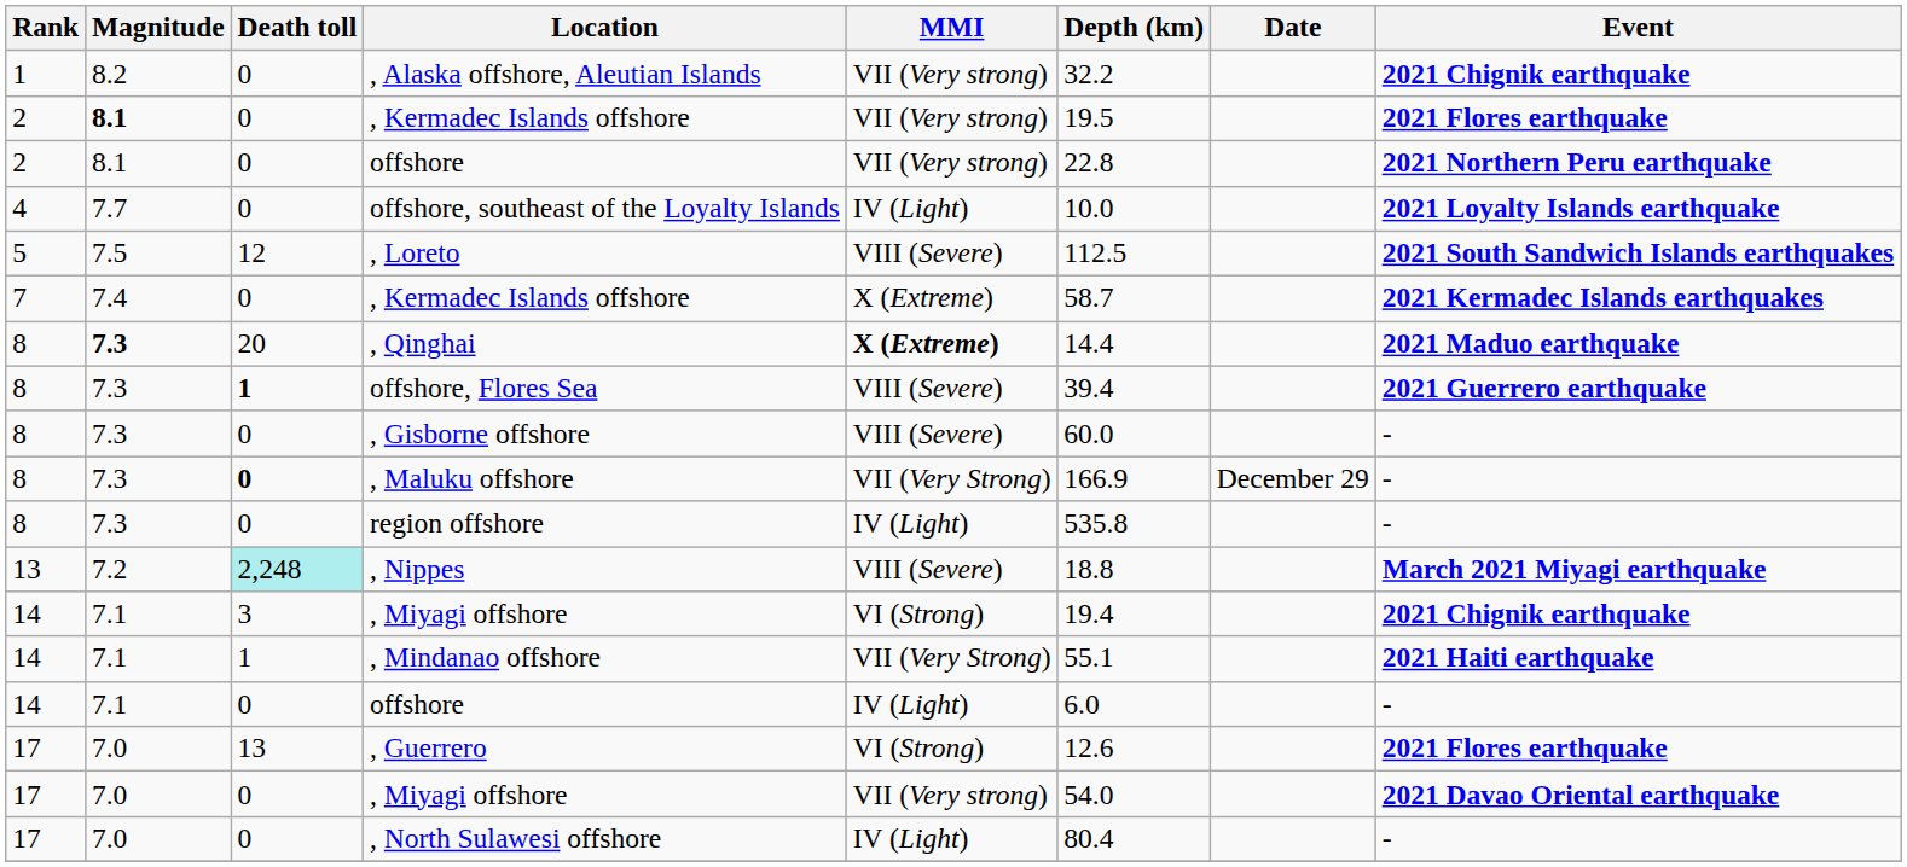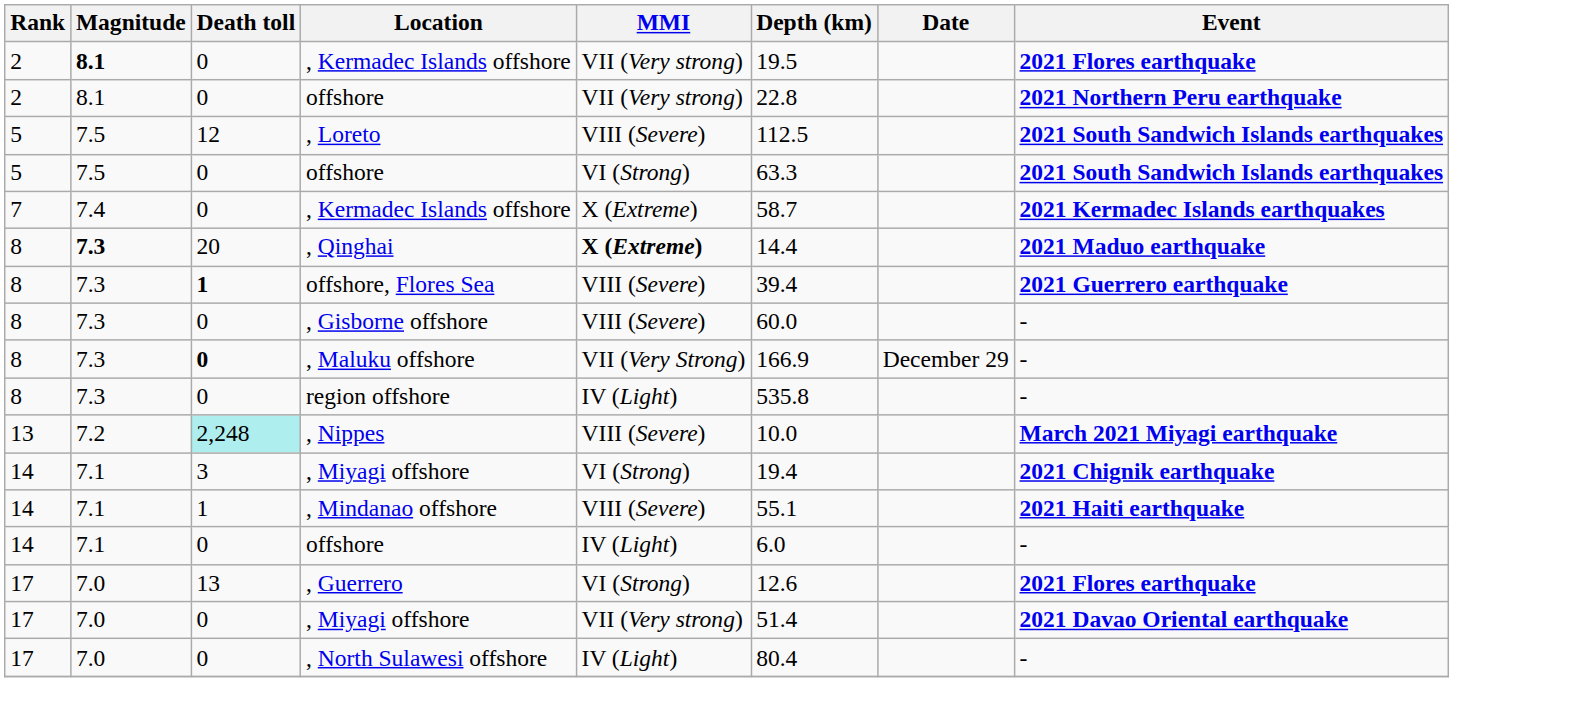- row: 1 | 8.2 | 0 | , Alaska offshore, Aleutian Islands | VII (Very strong) | 32.2 | 2021 Chignik earthquake
- row: 4 | 7.7 | 0 | offshore, southeast of the Loyalty Islands | IV (Light) | 10.0 | 2021 Loyalty Islands earthquake
+ row: 5 | 7.5 | 0 | offshore | VI (Strong) | 63.3 | 2021 South Sandwich Islands earthquakes
, Nippes | Depth (km): 18.8 -> 10.0
, Mindanao offshore | MMI: VII (Very Strong) -> VIII (Severe)
17 / , Miyagi offshore | Depth (km): 54.0 -> 51.4
